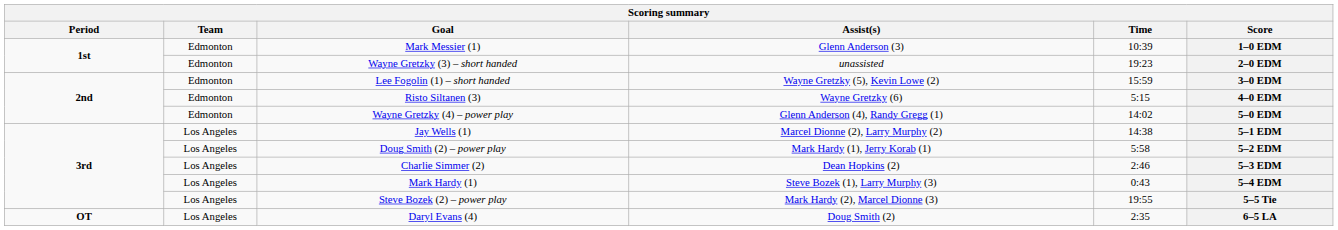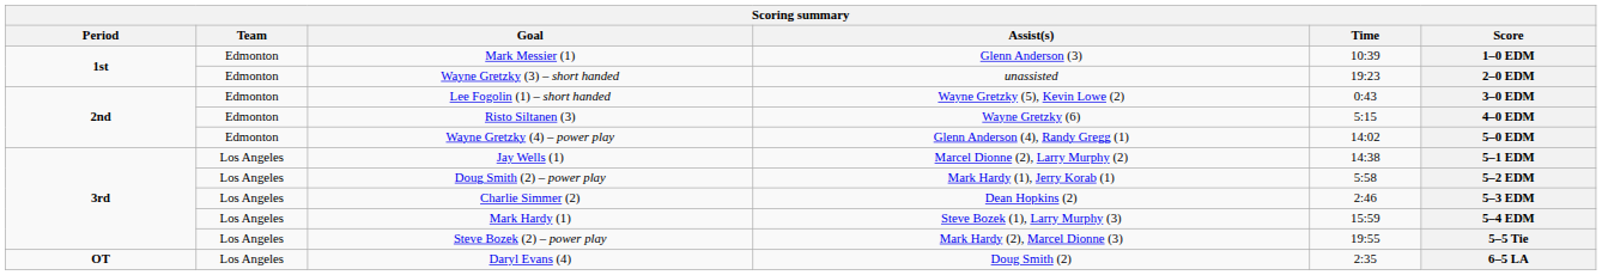Lee Fogolin (1) – short handed | Time: 15:59 -> 0:43
Mark Hardy (1) | Time: 0:43 -> 15:59
